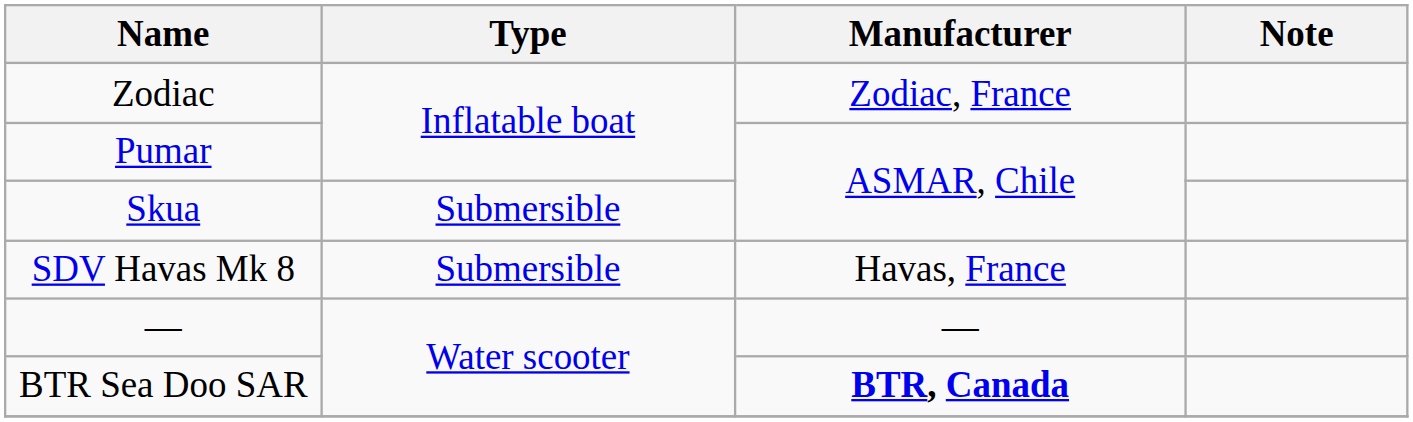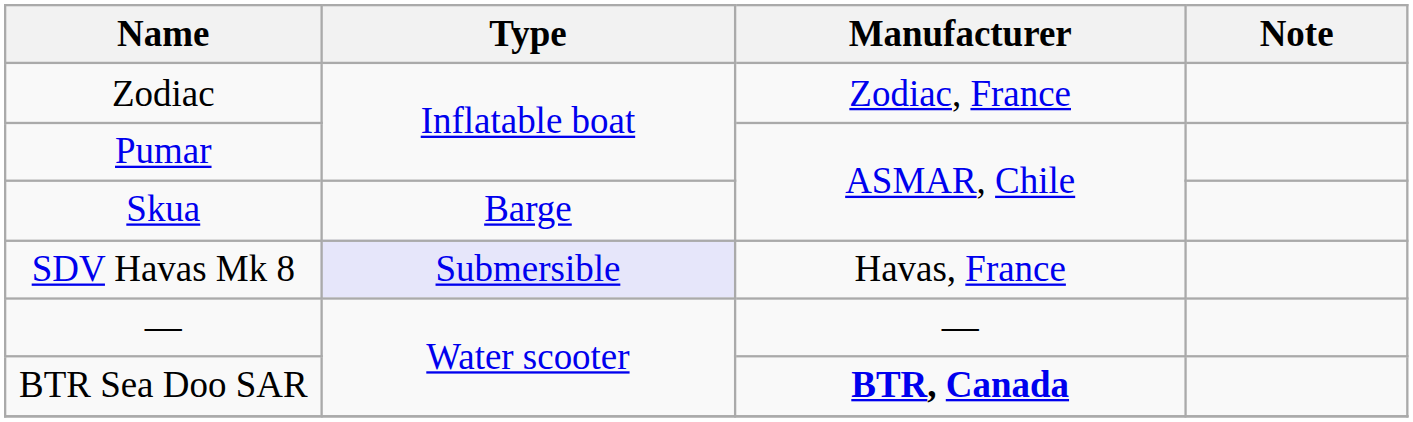Skua | Type: Submersible -> Barge
SDV Havas Mk 8 | Type: no background -> lavender background
